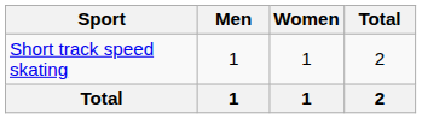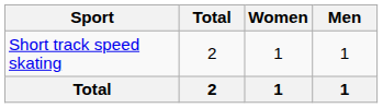columns swapped: Men <-> Total
